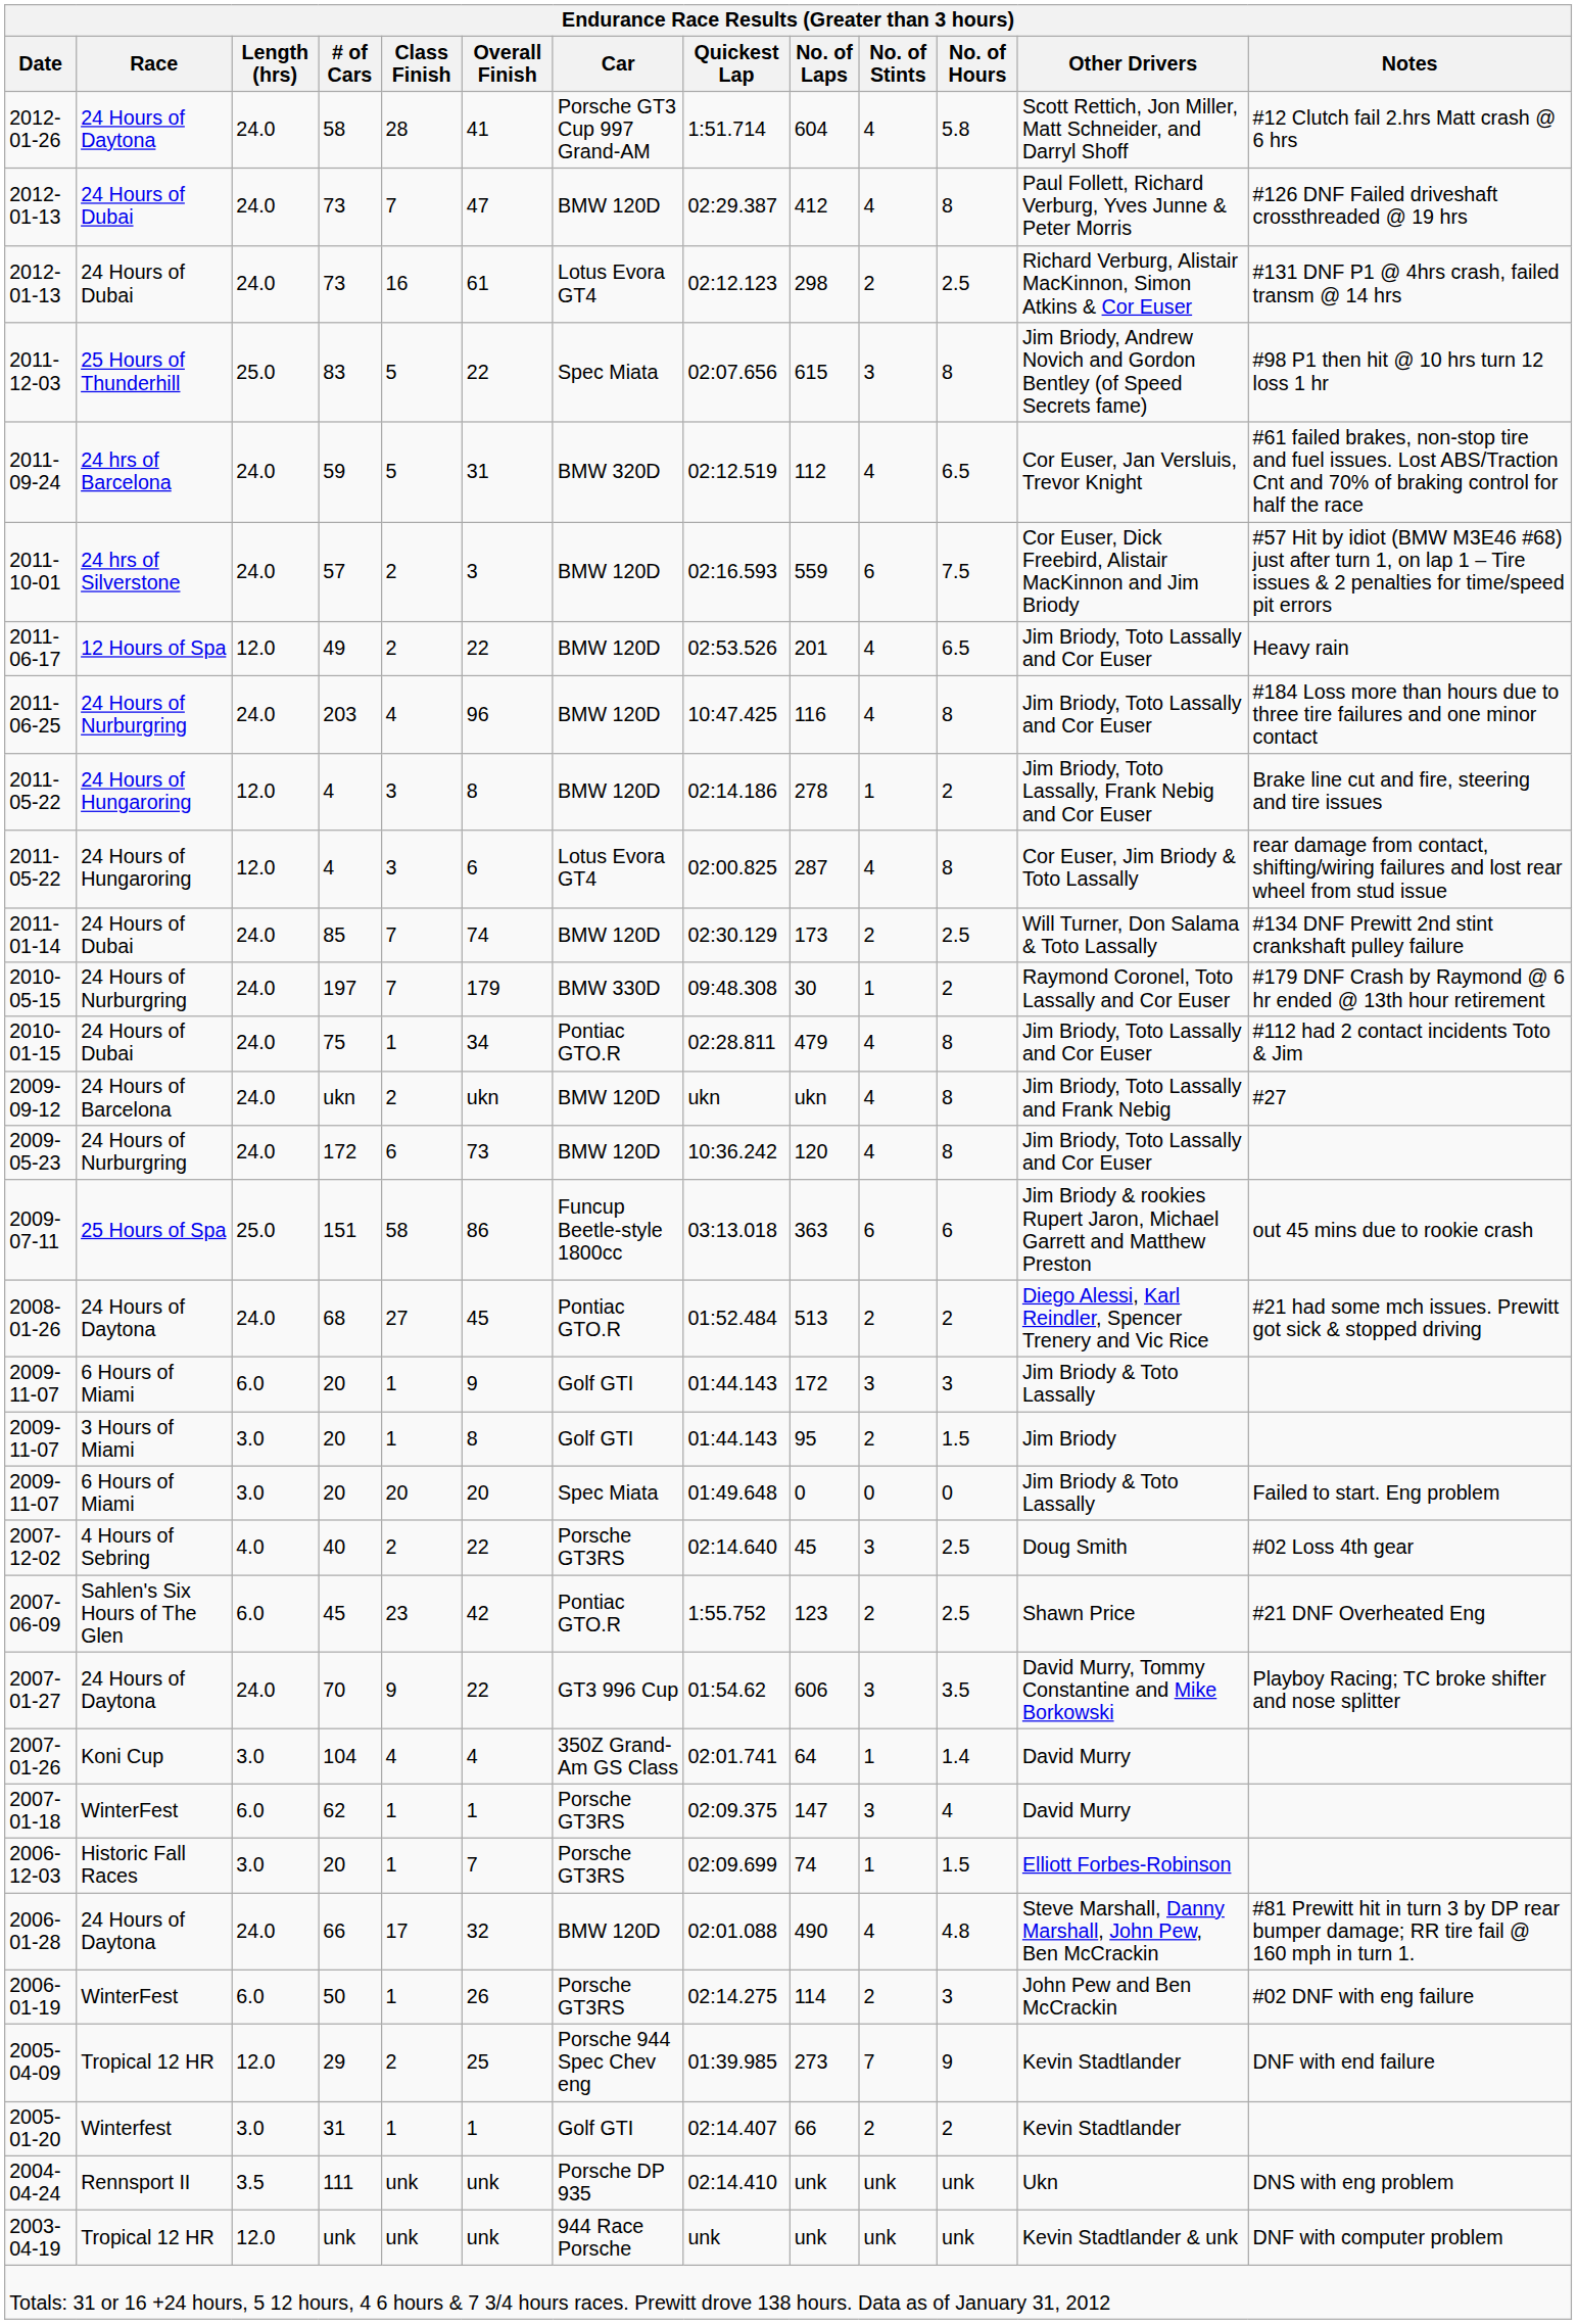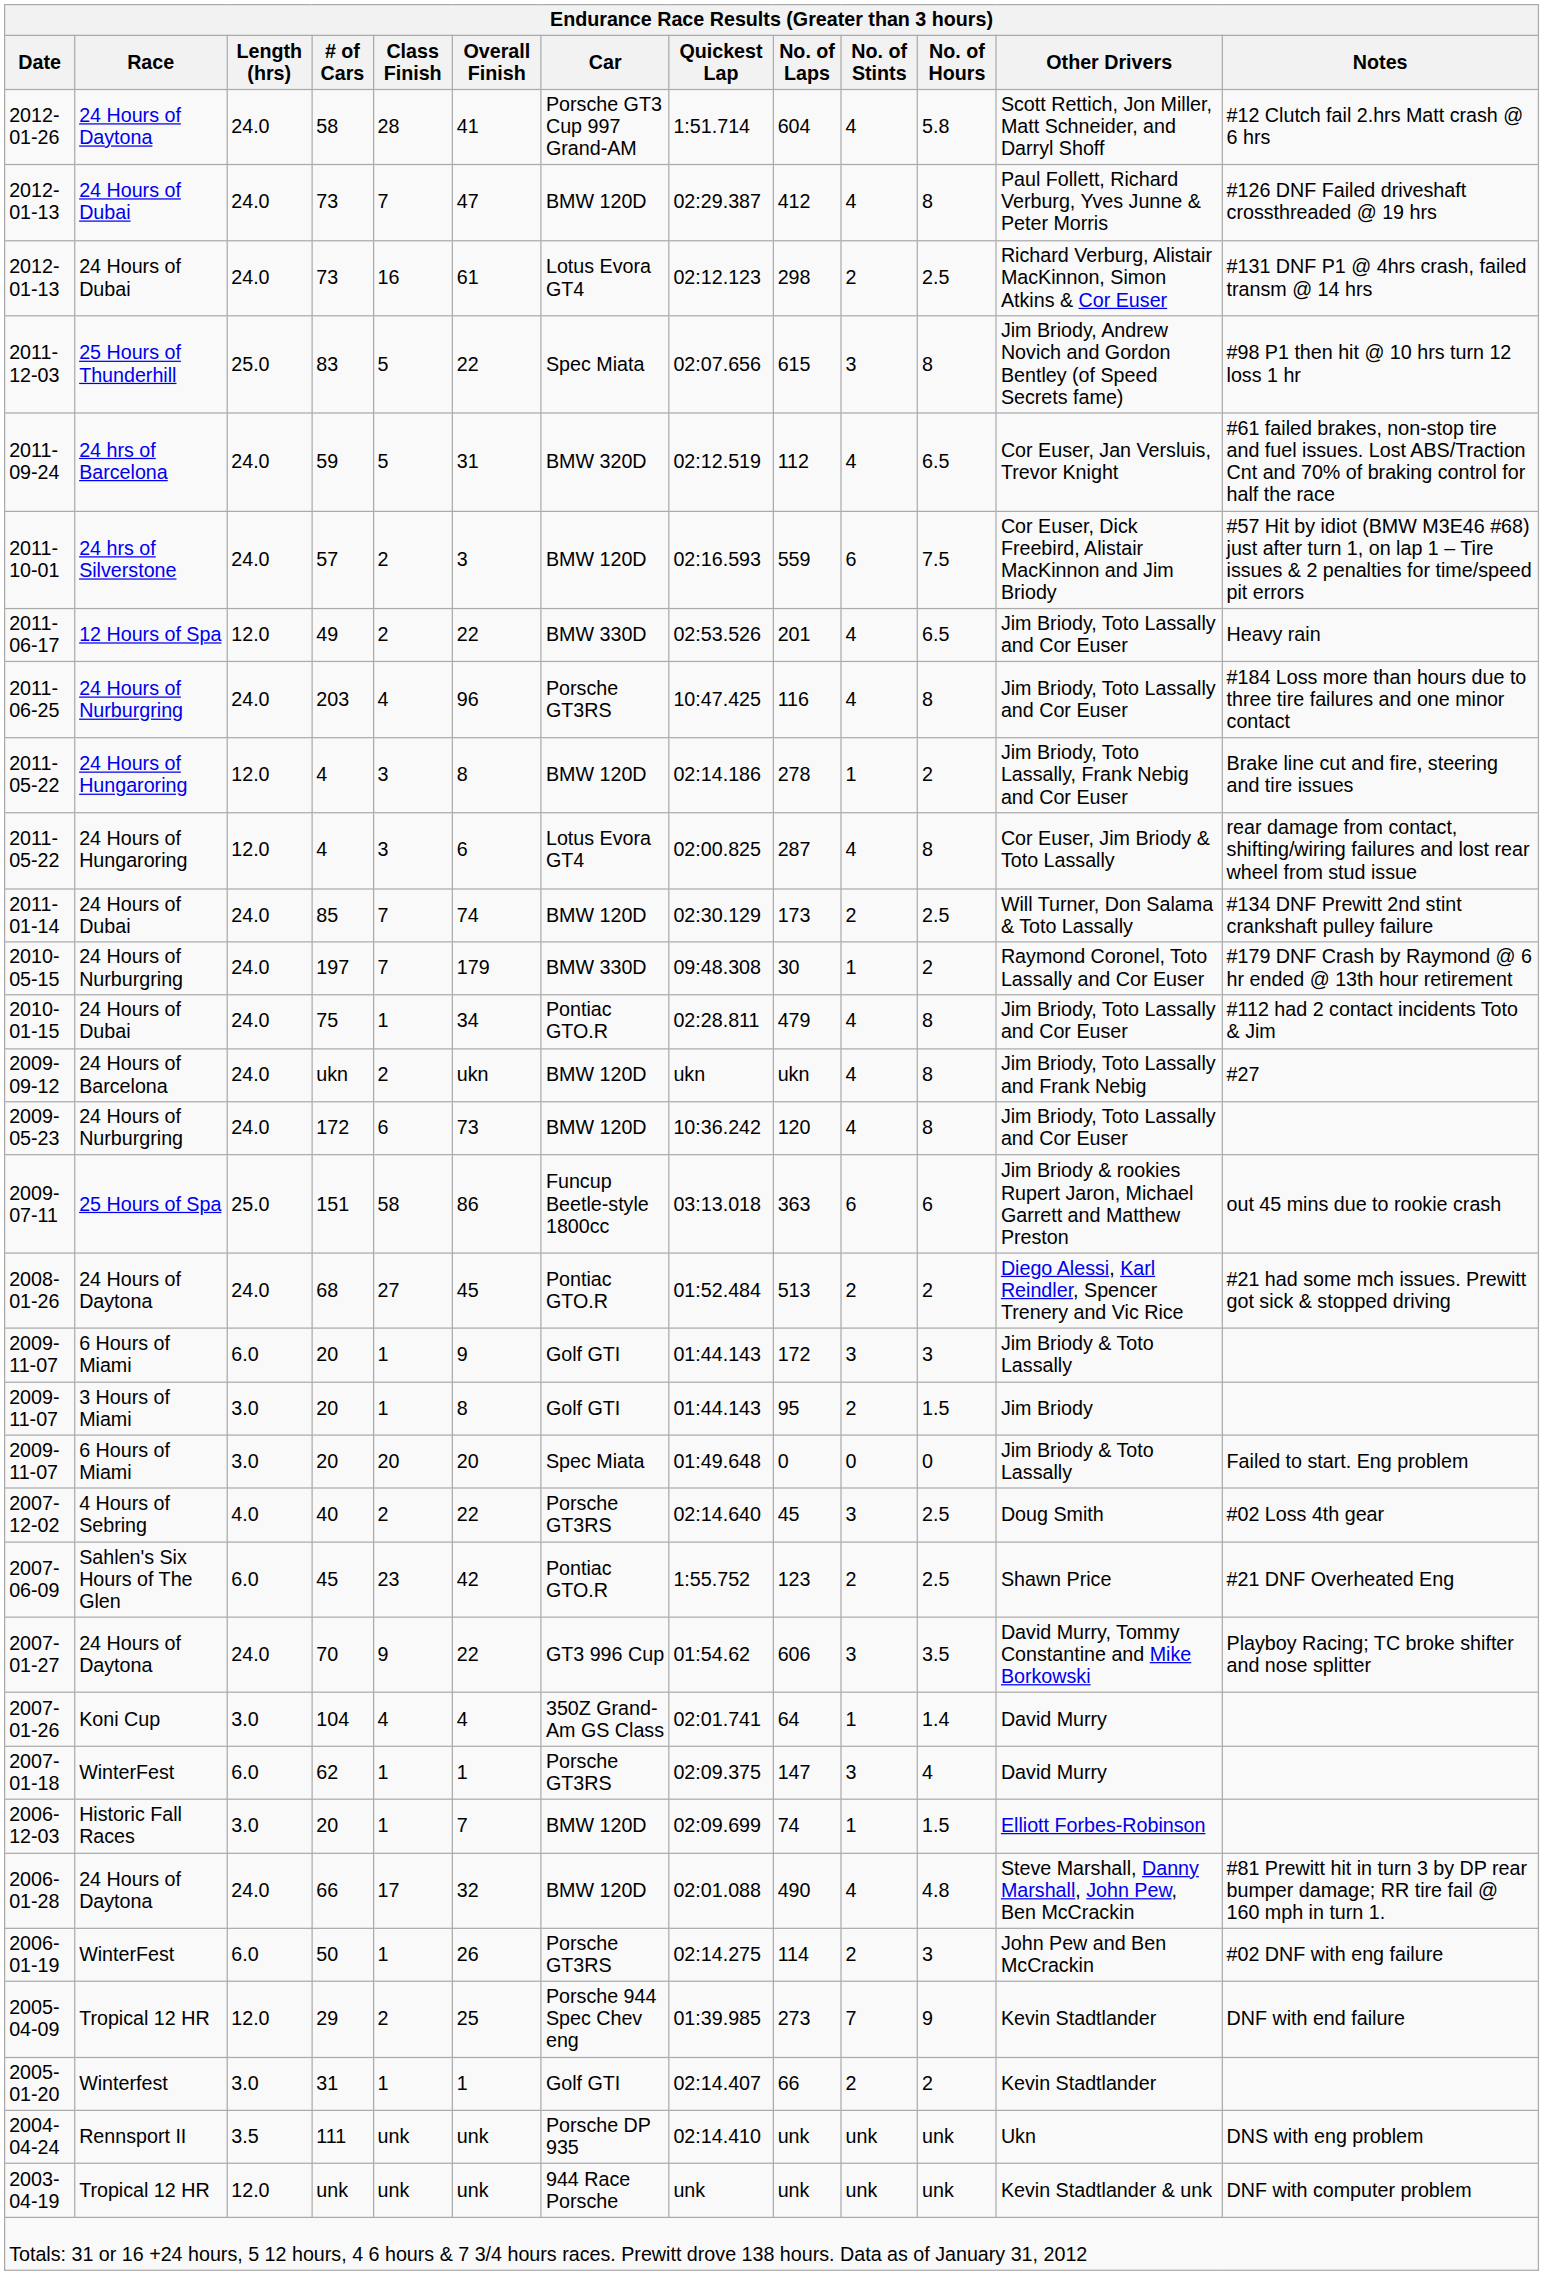2011-06-17 | Car: BMW 120D -> BMW 330D
2011-06-25 | Car: BMW 120D -> Porsche GT3RS
2006-12-03 | Car: Porsche GT3RS -> BMW 120D
